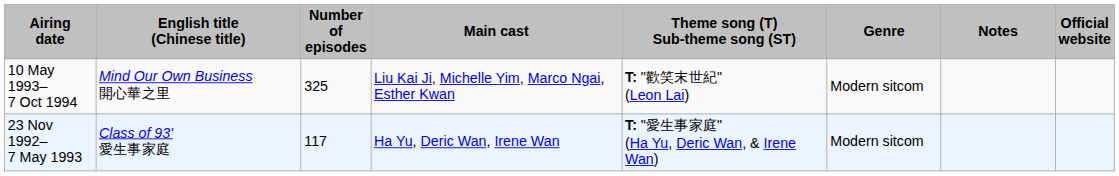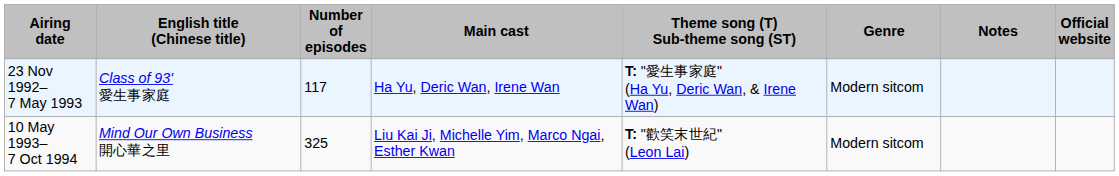rows swapped: 23 Nov 1992– 7 May 1993 <-> 10 May 1993– 7 Oct 1994
